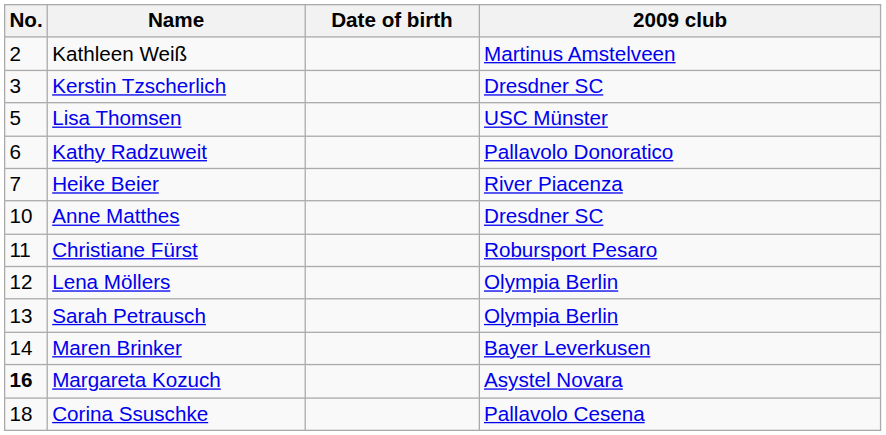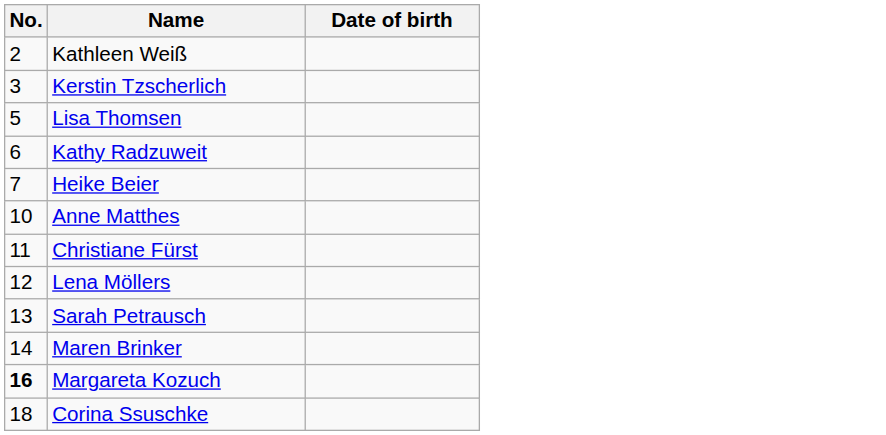- column: 2009 club | Martinus Amstelveen | Dresdner SC | USC Münster | Pallavolo Donoratico | River Piacenza | Dresdner SC | Robursport Pesaro | Olympia Berlin | Olympia Berlin | Bayer Leverkusen | Asystel Novara | Pallavolo Cesena
